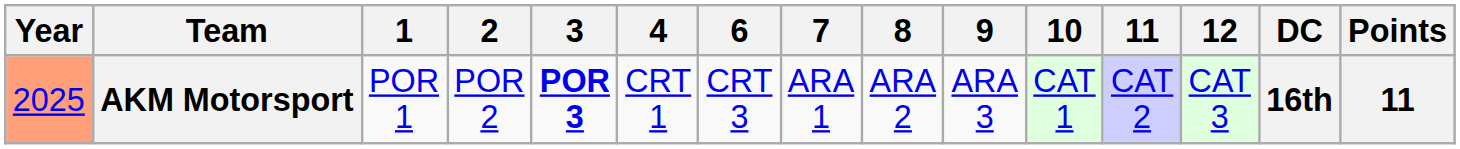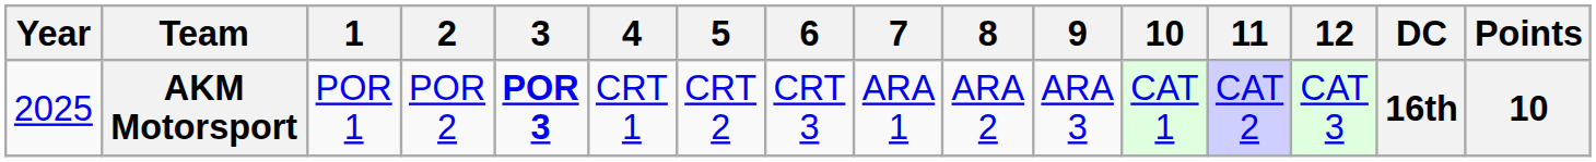+ column: 5 | CRT 2
AKM Motorsport | Year: lightsalmon background -> no background
AKM Motorsport | Points: 11 -> 10
